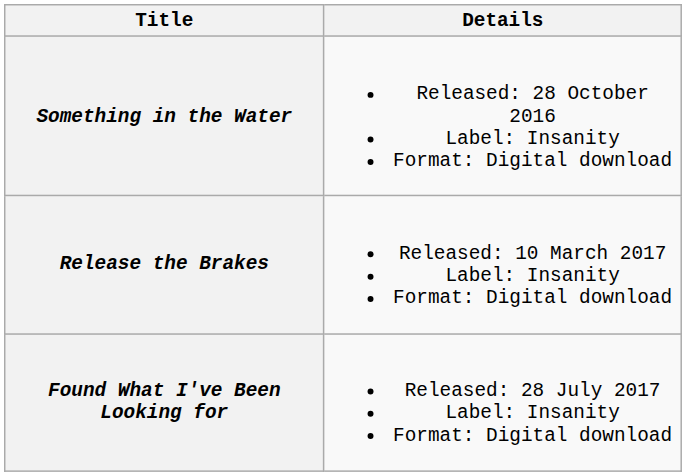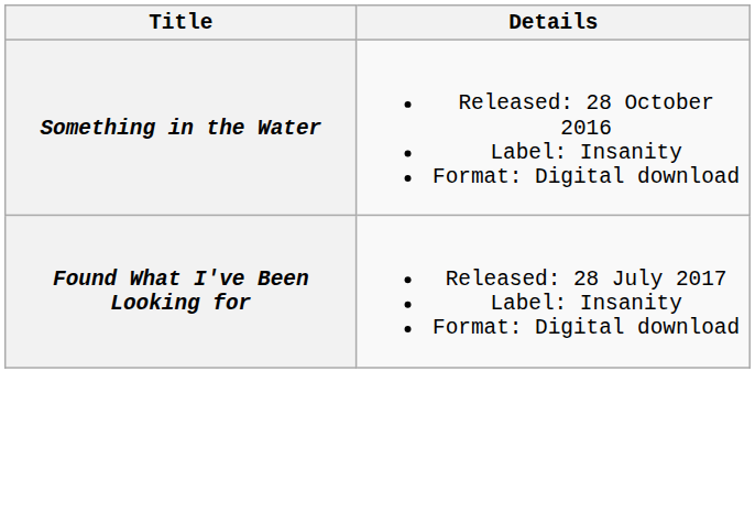- row: Release the Brakes | Released: 10 March 2017 Label: Insanity Format: Digital download
